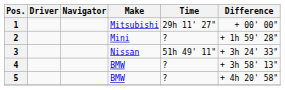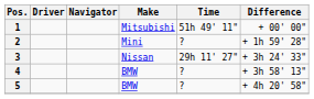1 | Time: 29h 11' 27" -> 51h 49' 11"
3 | Time: 51h 49' 11" -> 29h 11' 27"
